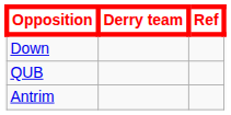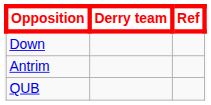rows swapped: Antrim <-> QUB
